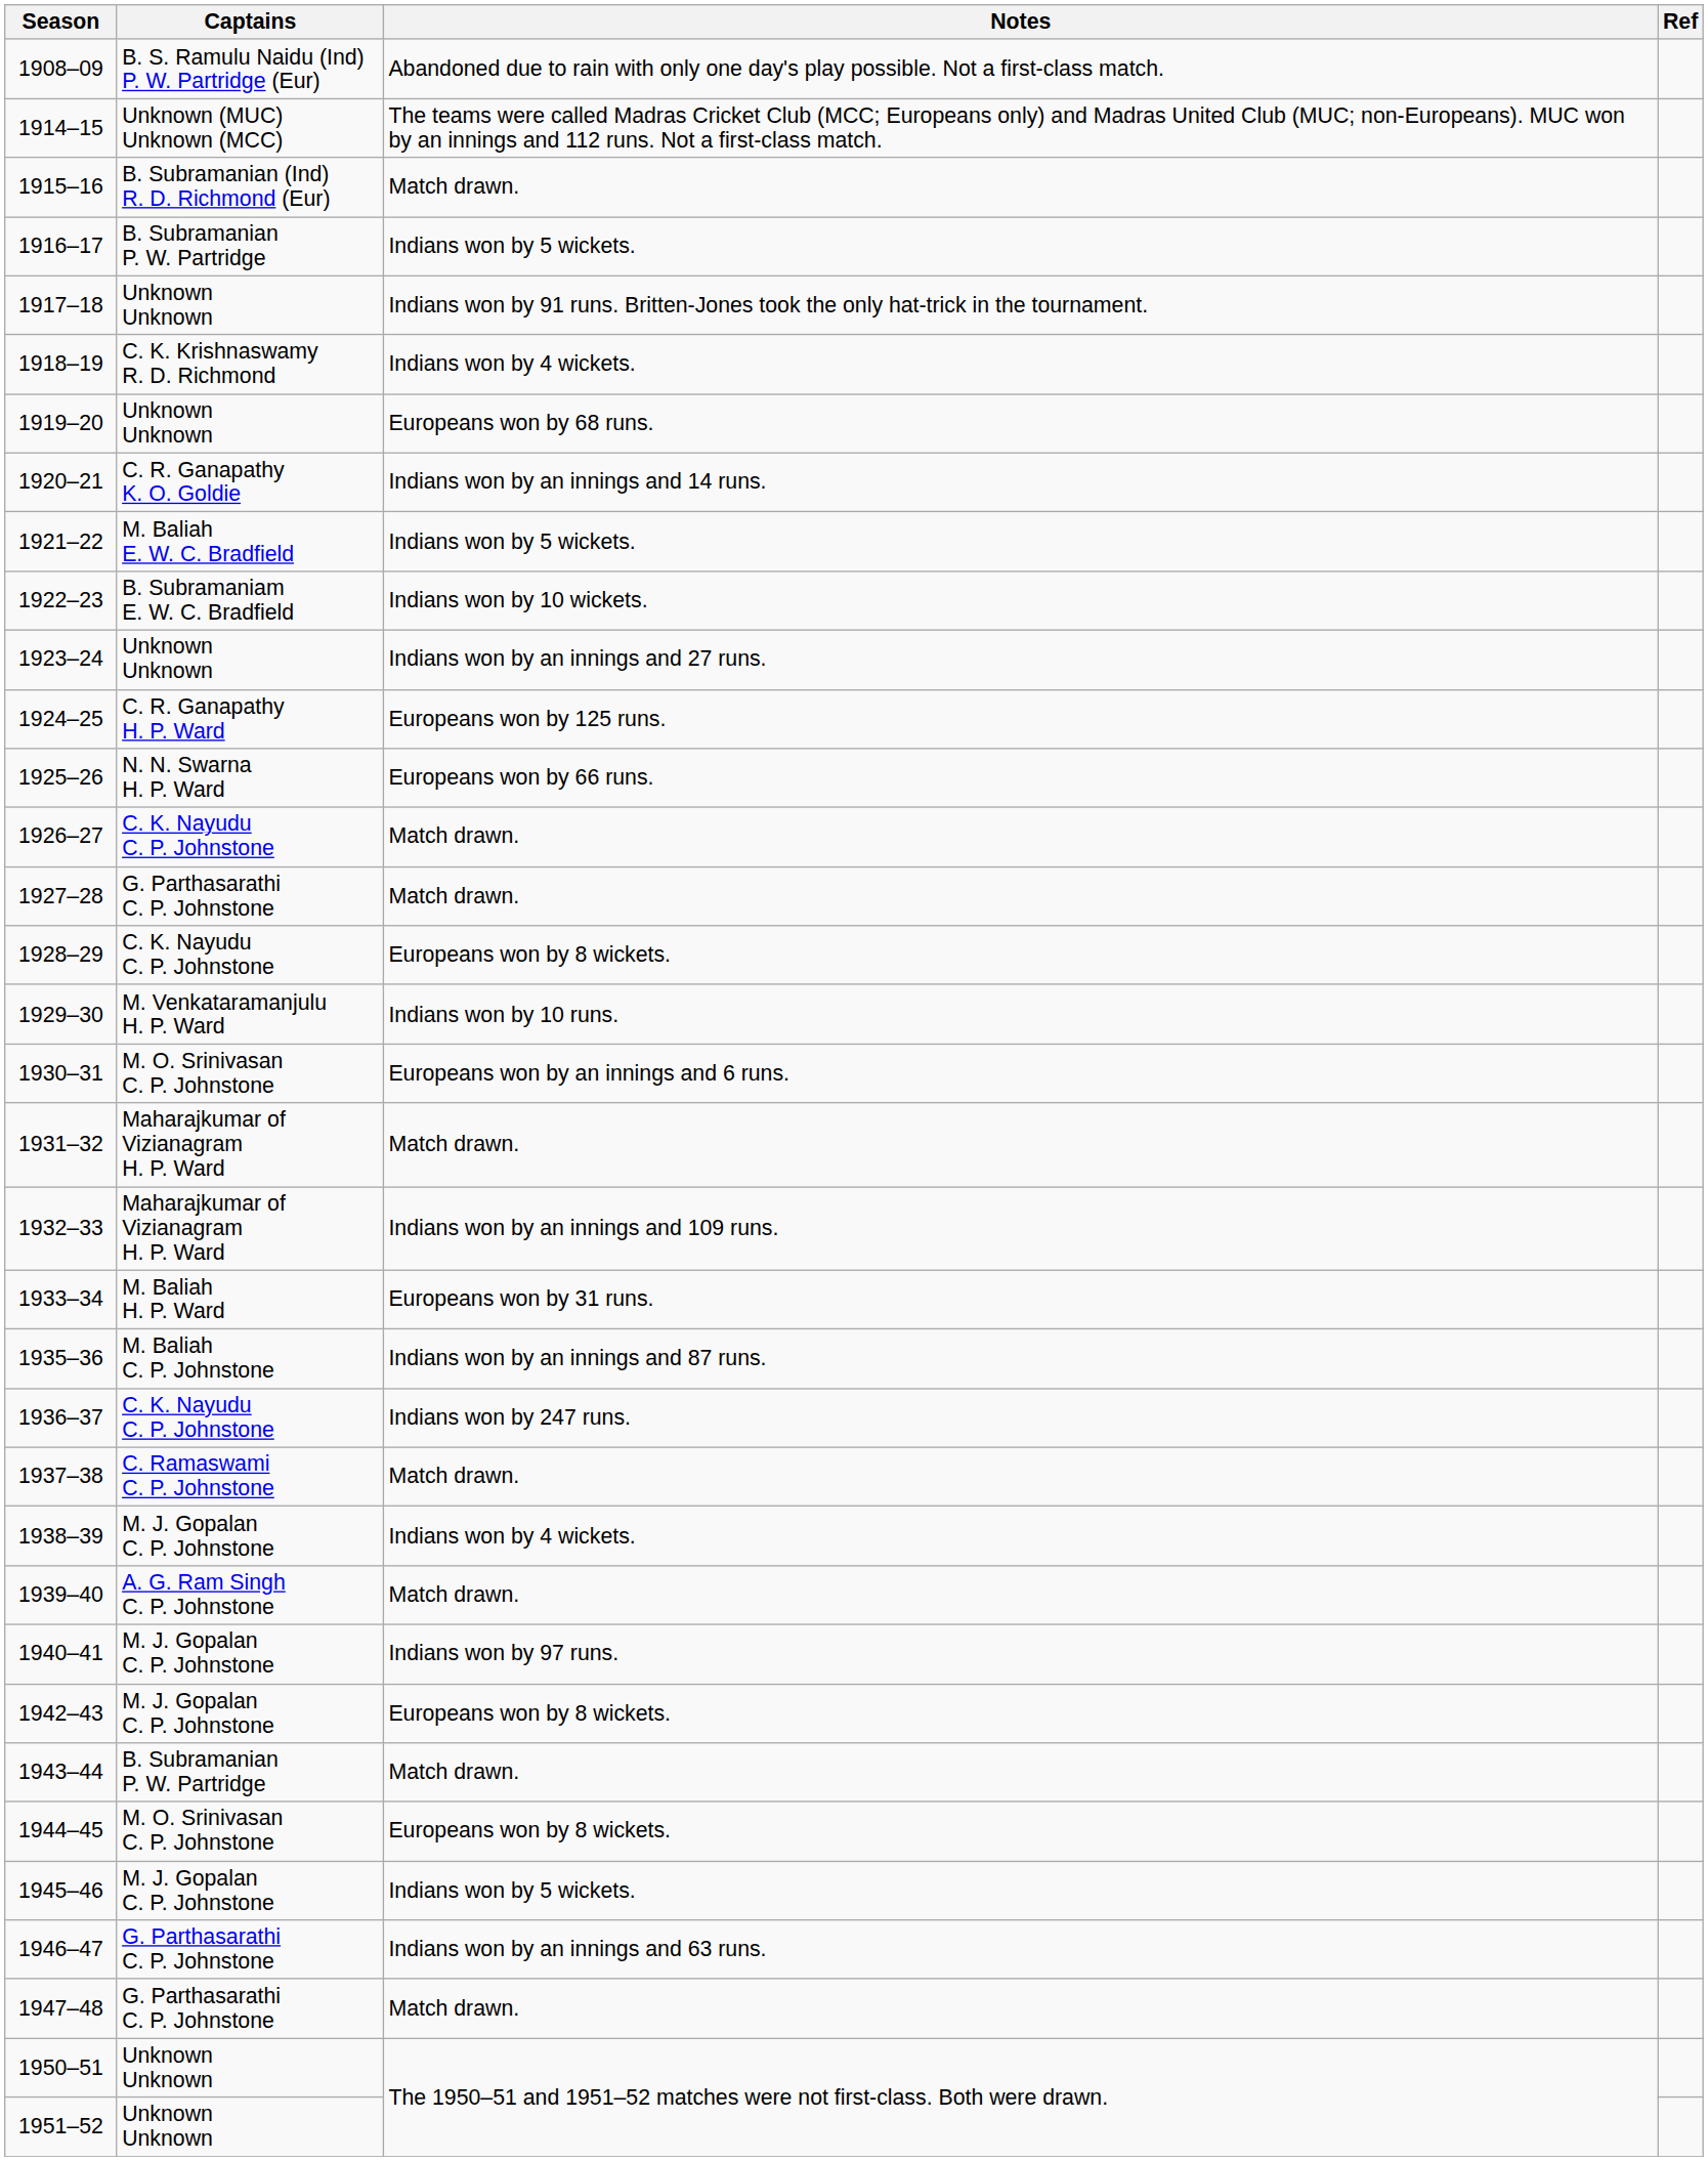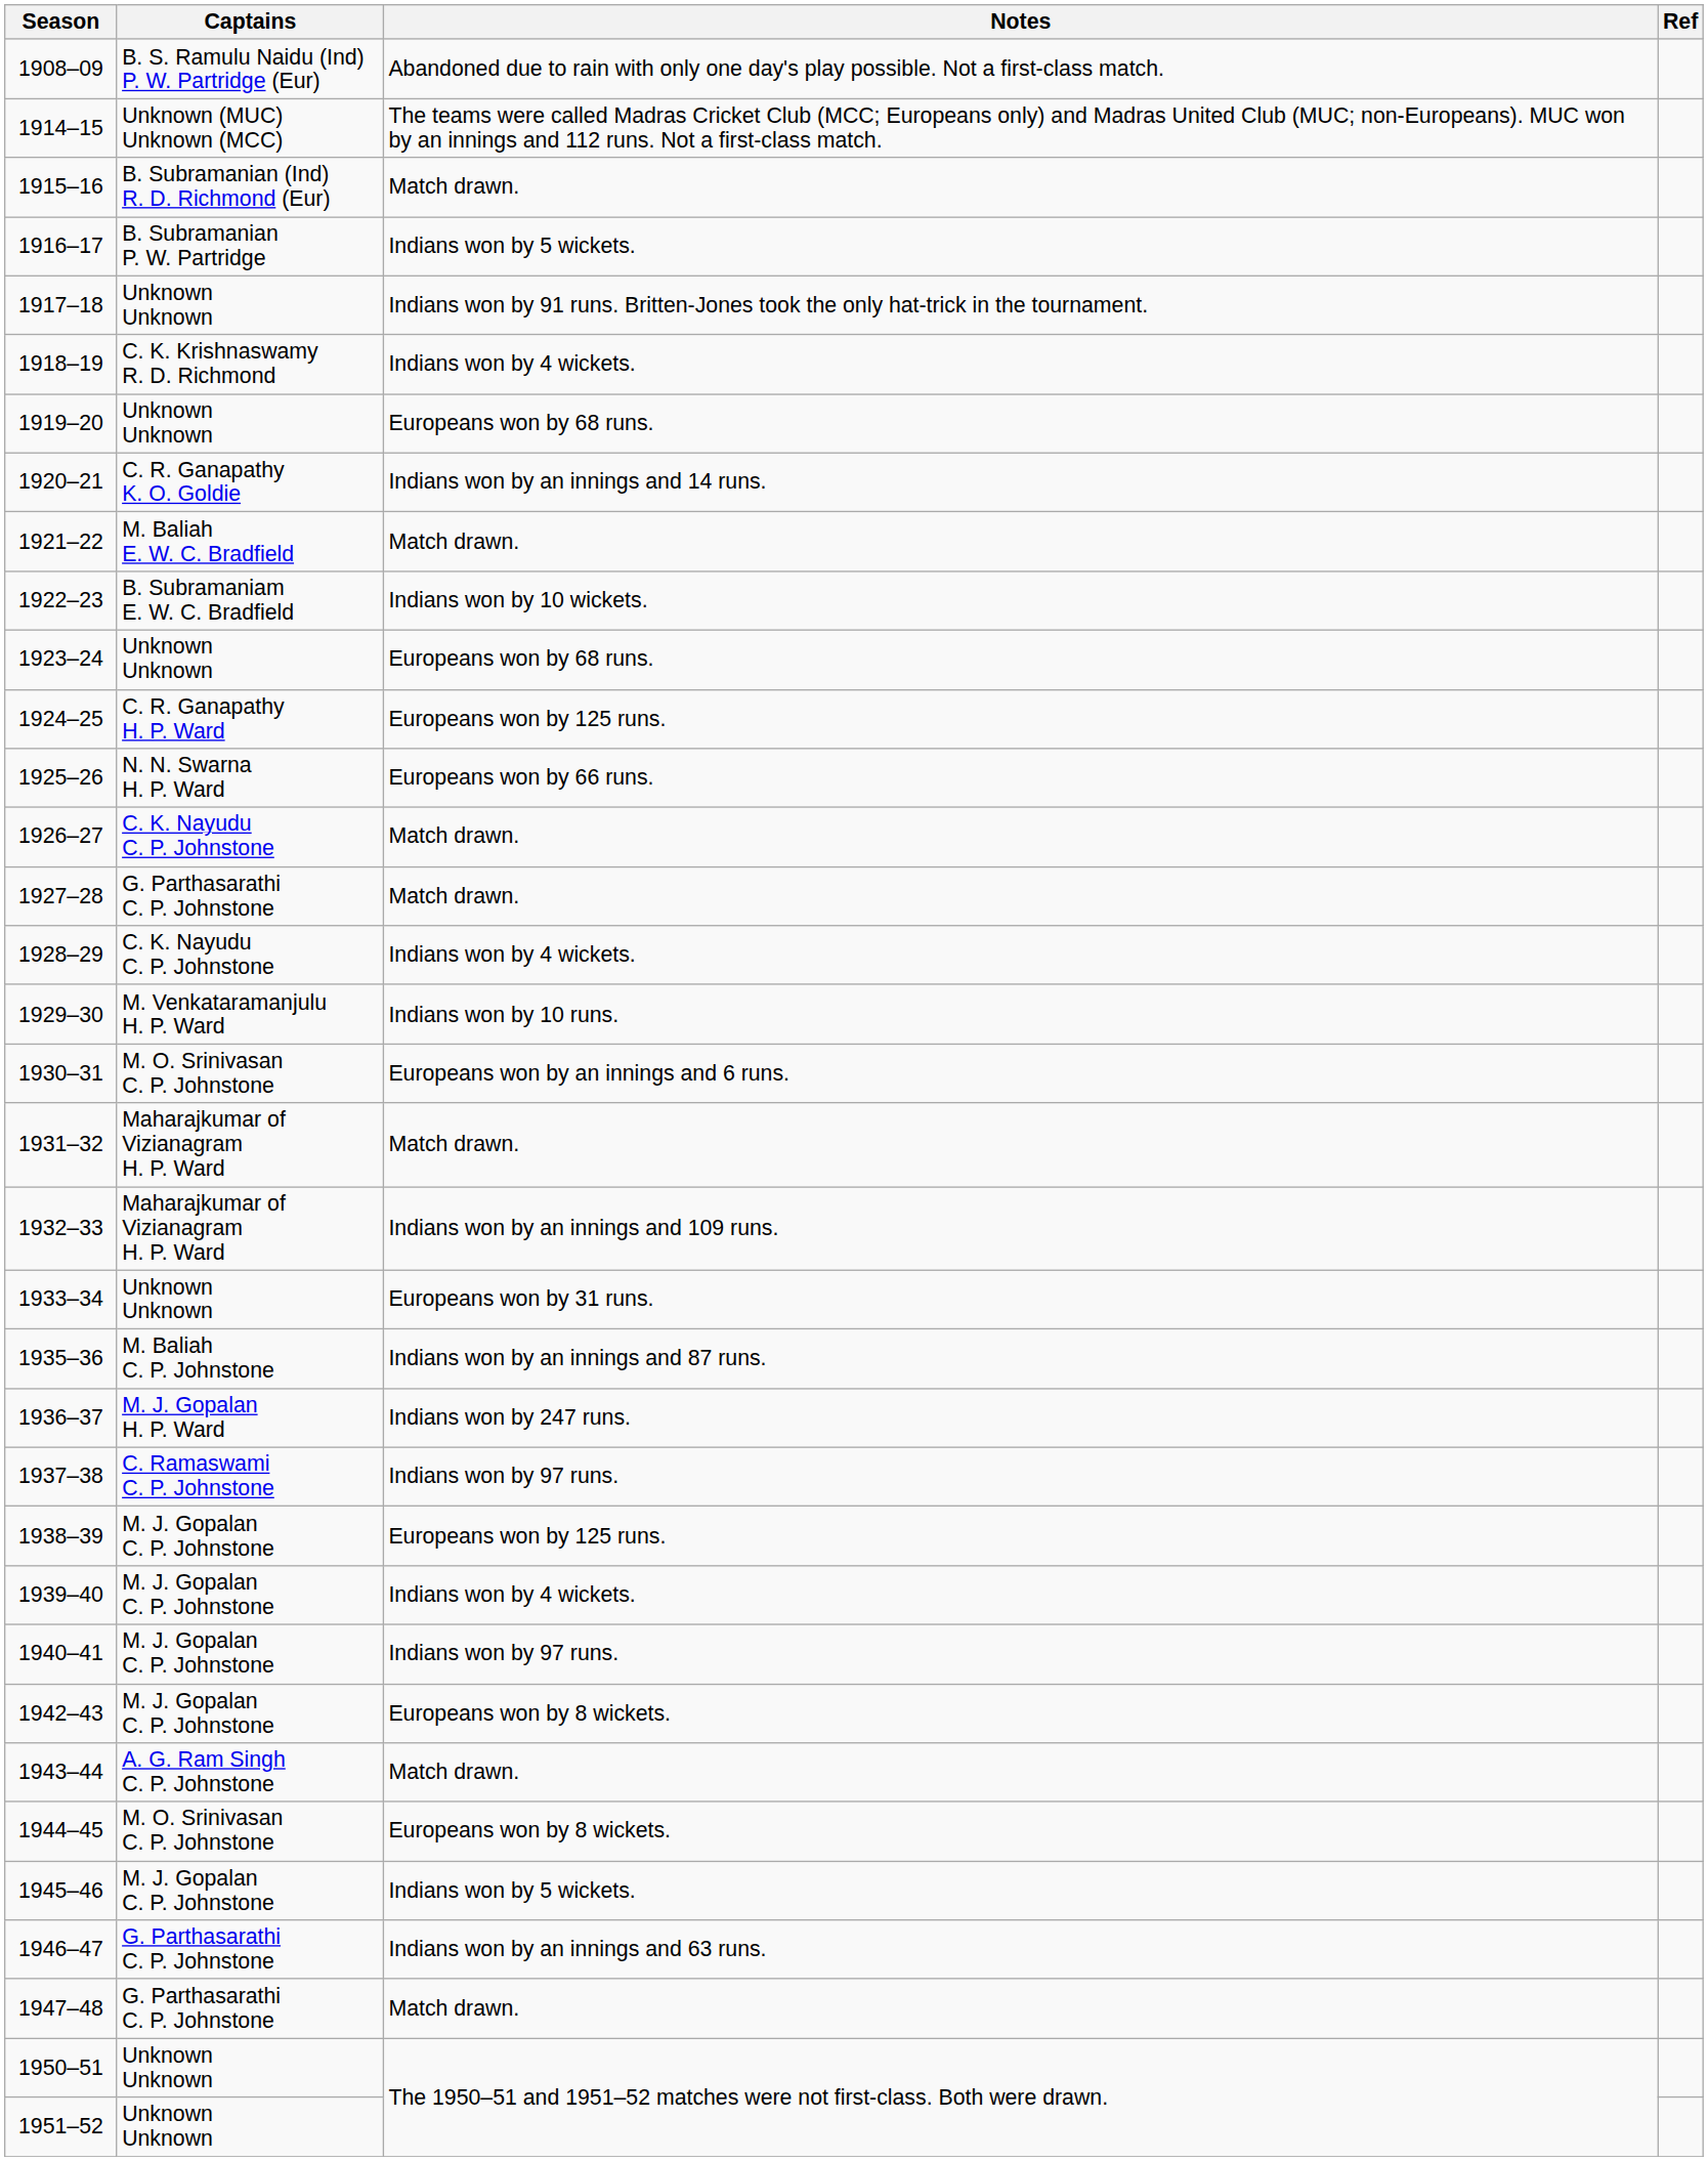1921–22 | Notes: Indians won by 5 wickets. -> Match drawn.
1923–24 | Notes: Indians won by an innings and 27 runs. -> Europeans won by 68 runs.
1928–29 | Notes: Europeans won by 8 wickets. -> Indians won by 4 wickets.
1933–34 | Captains: M. Baliah H. P. Ward -> Unknown Unknown
1936–37 | Captains: C. K. Nayudu C. P. Johnstone -> M. J. Gopalan H. P. Ward
1937–38 | Notes: Match drawn. -> Indians won by 97 runs.
1938–39 | Notes: Indians won by 4 wickets. -> Europeans won by 125 runs.
1939–40 | Captains: A. G. Ram Singh C. P. Johnstone -> M. J. Gopalan C. P. Johnstone
1939–40 | Notes: Match drawn. -> Indians won by 4 wickets.
1943–44 | Captains: B. Subramanian P. W. Partridge -> A. G. Ram Singh C. P. Johnstone
